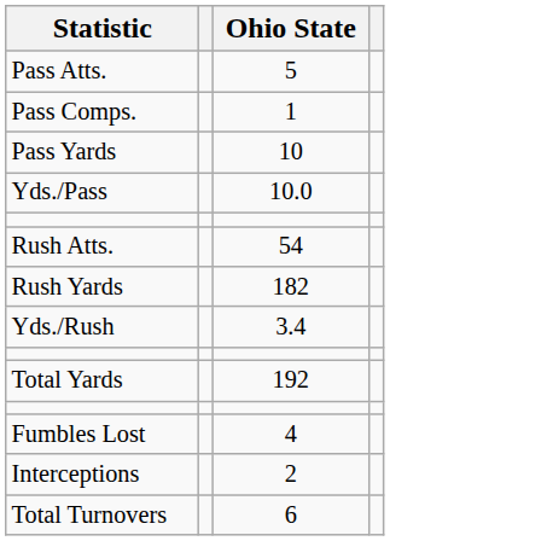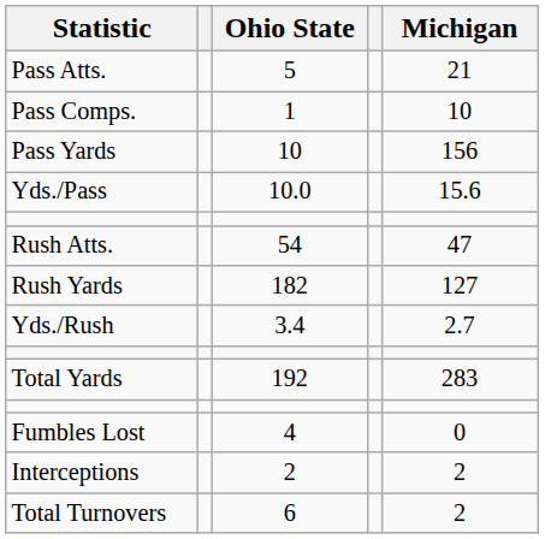+ column: Michigan | 21 | 10 | 156 | 15.6 | 47 | 127 | 2.7 | 283 | 0 | 2 | 2
